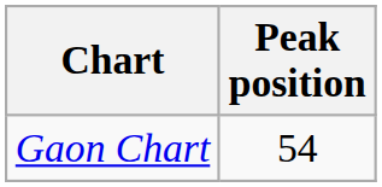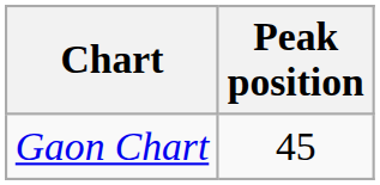Gaon Chart | Peak position: 54 -> 45
